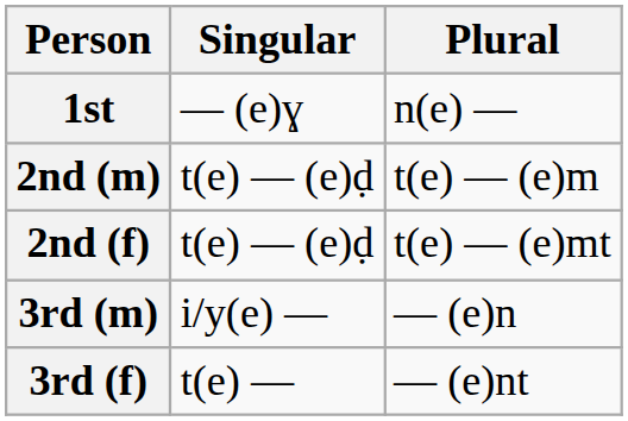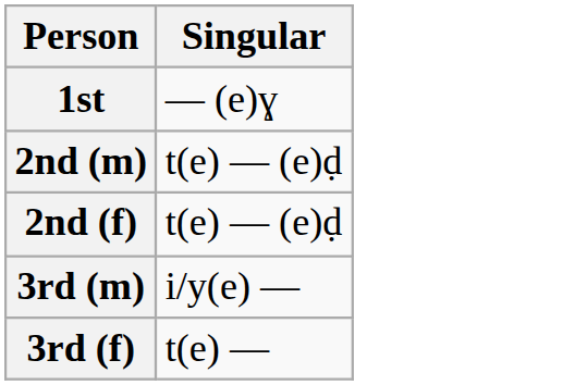- column: Plural | n(e) — | t(e) — (e)m | t(e) — (e)mt | — (e)n | — (e)nt
